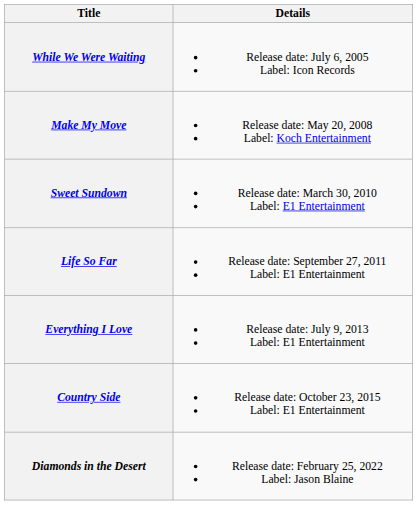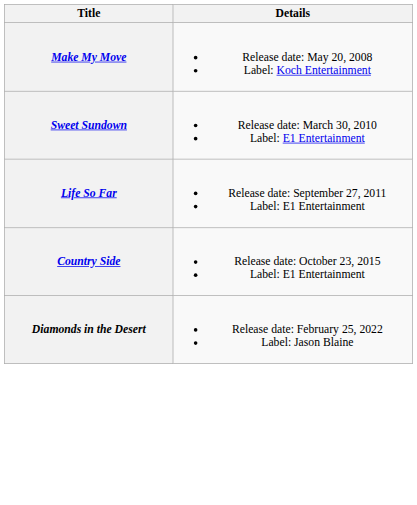- row: While We Were Waiting | Release date: July 6, 2005 Label: Icon Records
- row: Everything I Love | Release date: July 9, 2013 Label: E1 Entertainment
